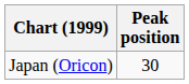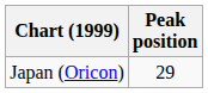Japan (Oricon) | Peak position: 30 -> 29
